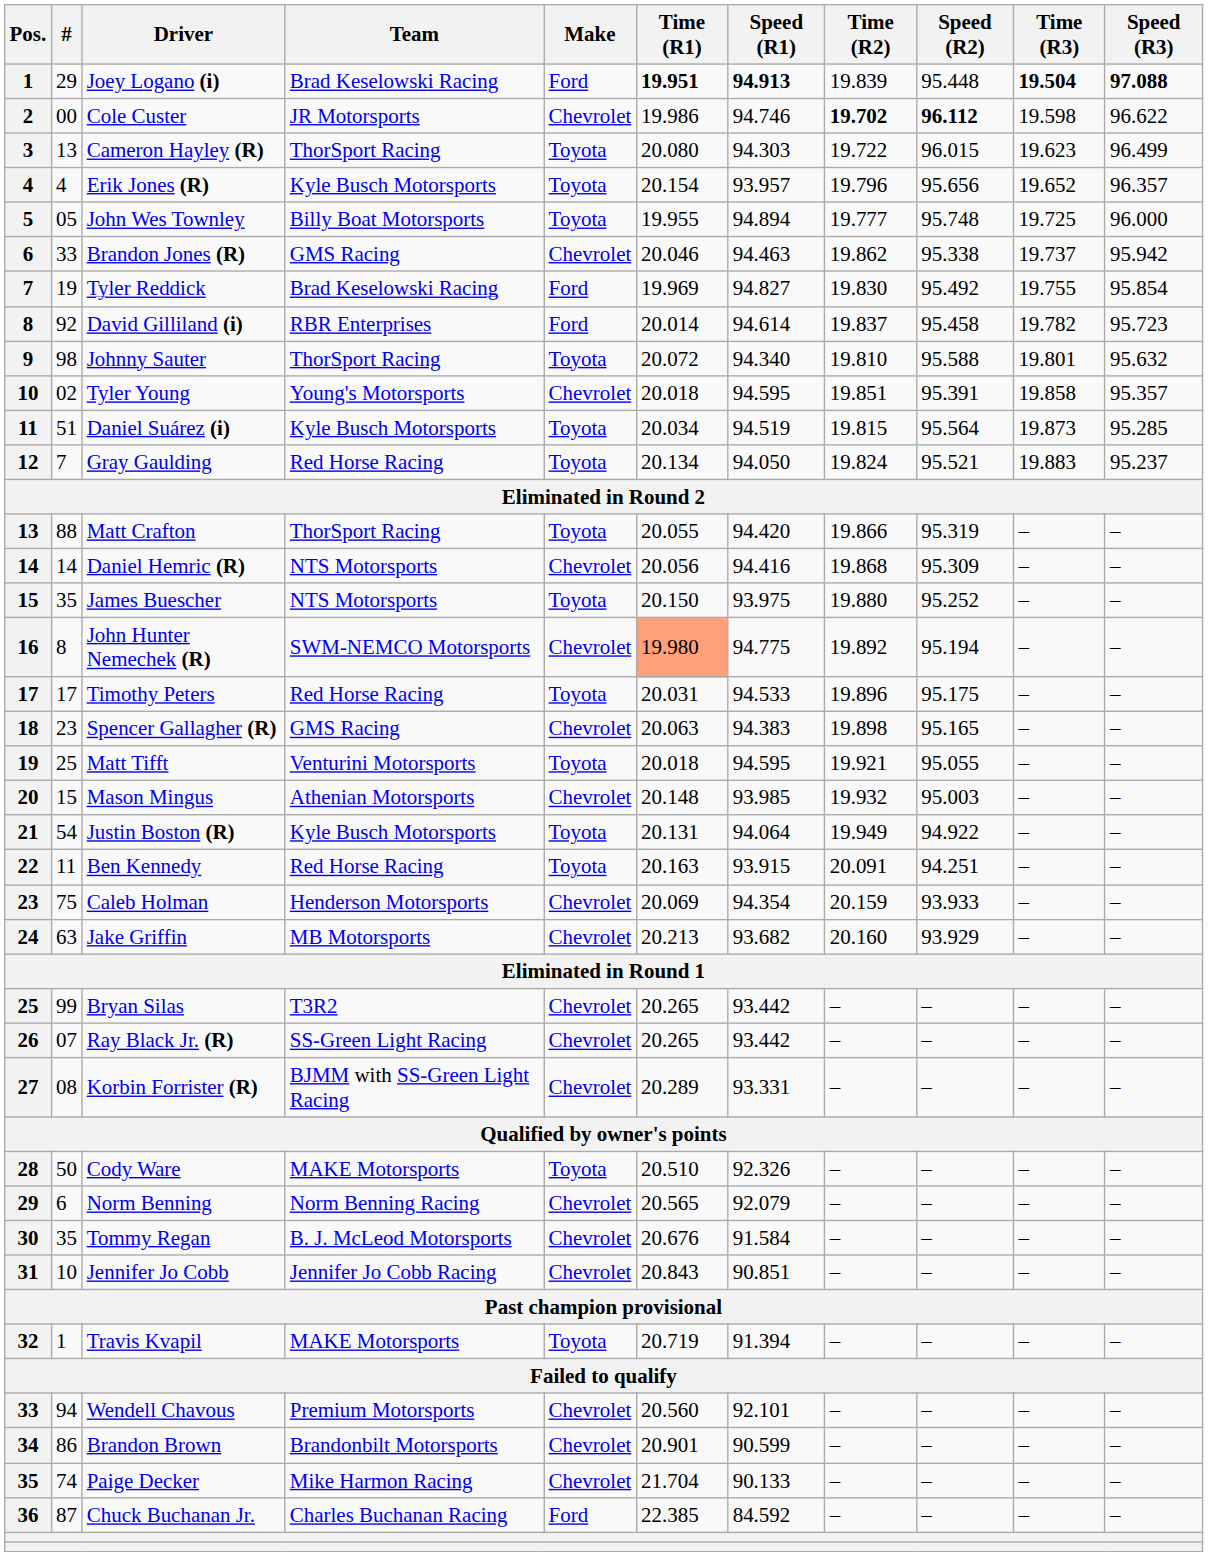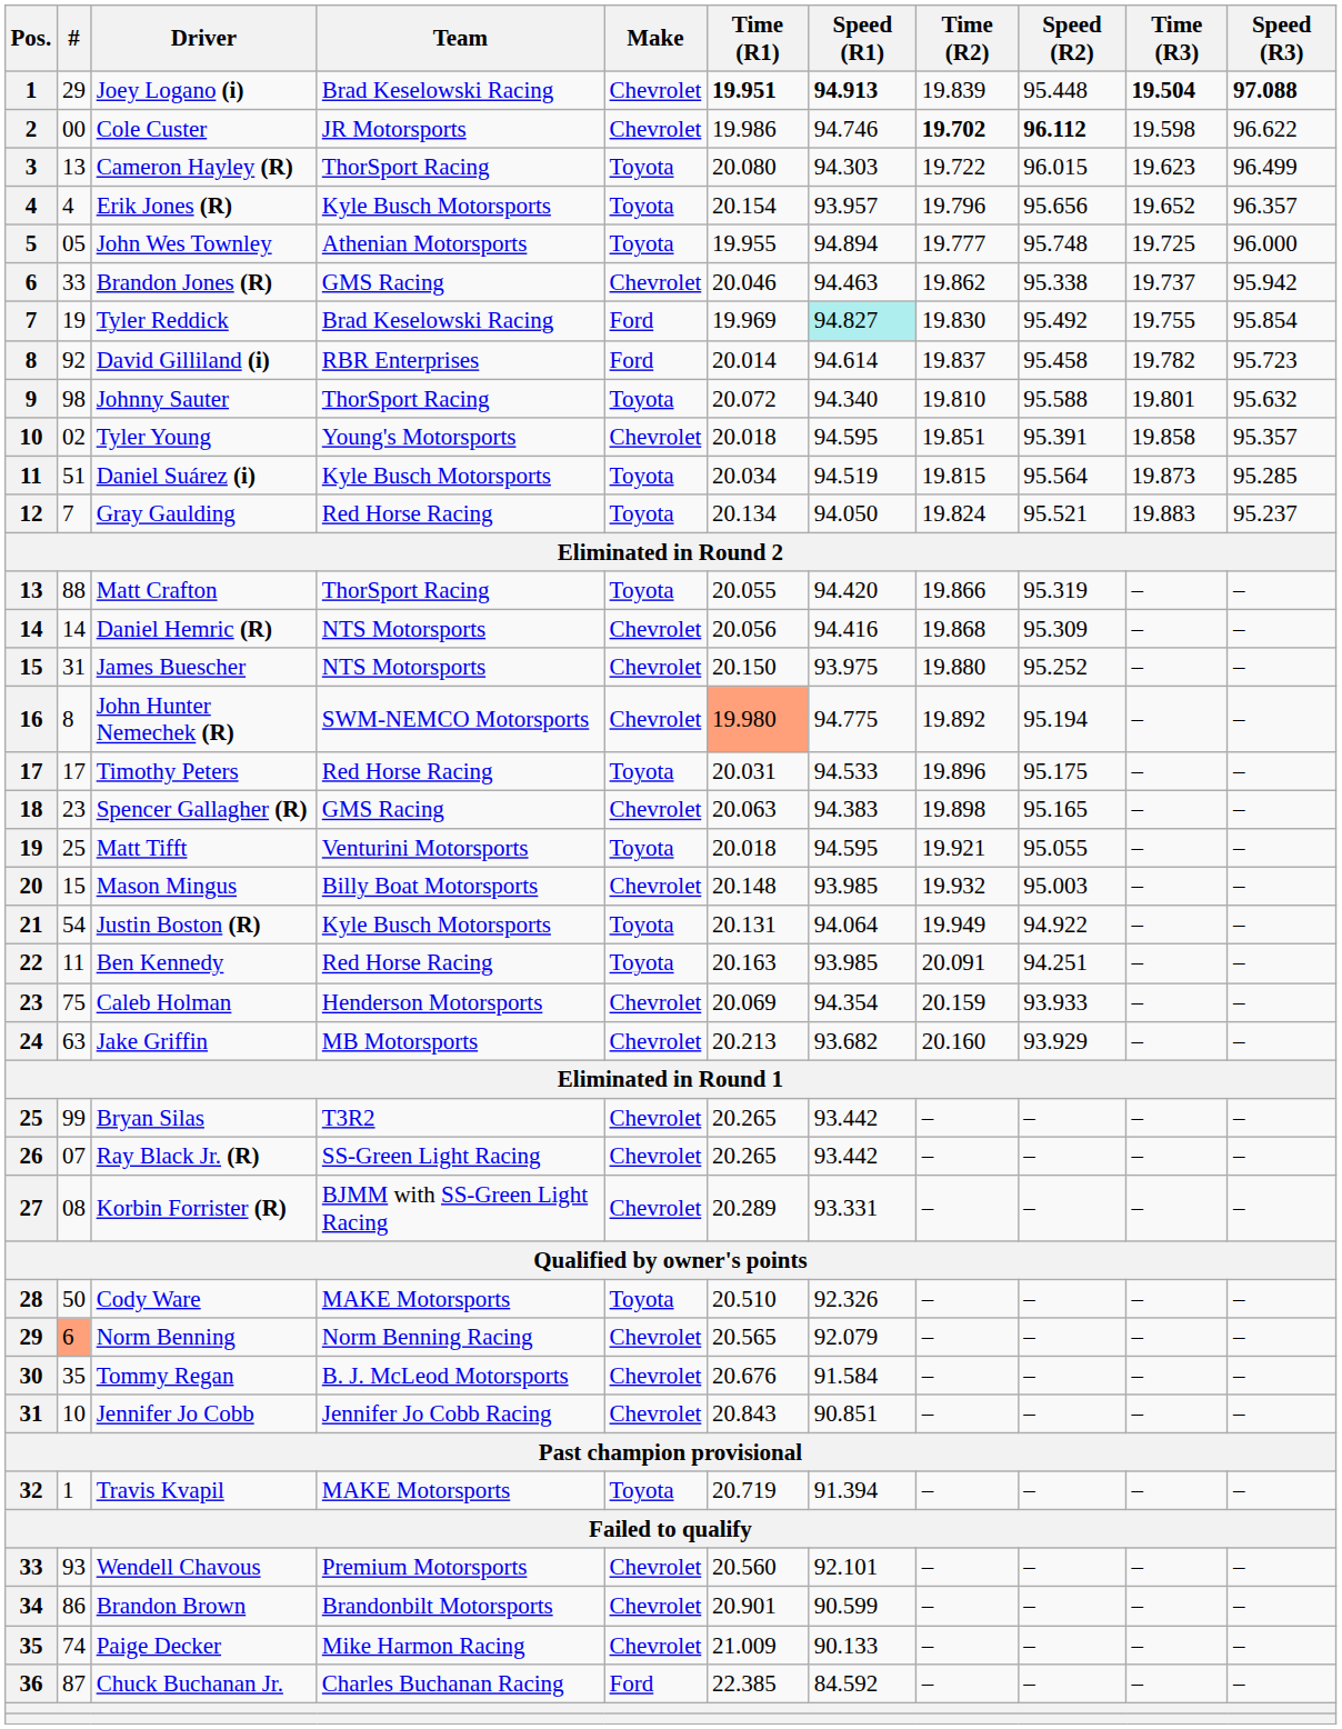Joey Logano (i) | Make: Ford -> Chevrolet
John Wes Townley | Team: Billy Boat Motorsports -> Athenian Motorsports
Tyler Reddick | Speed (R1): no background -> paleturquoise background
James Buescher | #: 35 -> 31
James Buescher | Make: Toyota -> Chevrolet
Mason Mingus | Team: Athenian Motorsports -> Billy Boat Motorsports
Ben Kennedy | Speed (R1): 93.915 -> 93.985
Norm Benning | #: no background -> lightsalmon background
Wendell Chavous | #: 94 -> 93
Paige Decker | Time (R1): 21.704 -> 21.009
